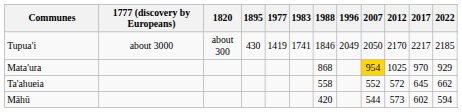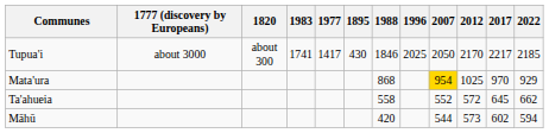columns swapped: 1895 <-> 1983
Tupua'i | 1977: 1419 -> 1417
Tupua'i | 1996: 2049 -> 2025
